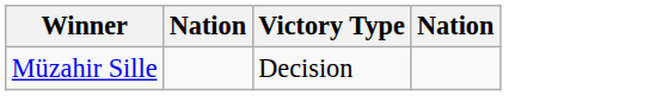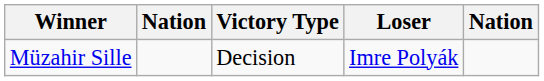+ column: Loser | Imre Polyák
